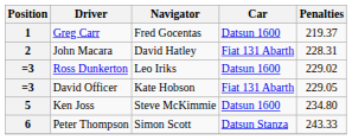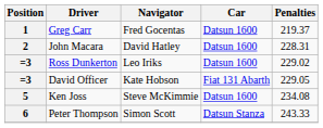John Macara | Car: Fiat 131 Abarth -> Datsun 1600
Ken Joss | Penalties: 234.80 -> 234.08
